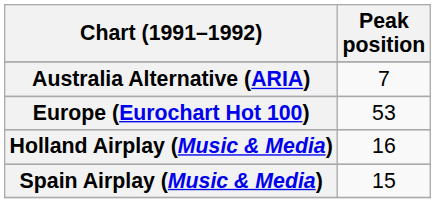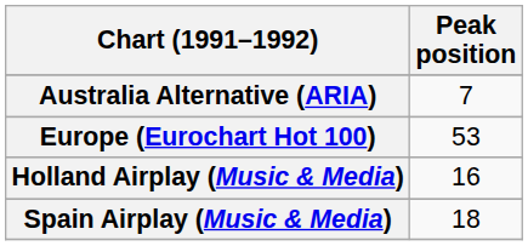Spain Airplay (Music & Media) | Peak position: 15 -> 18
